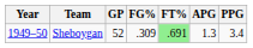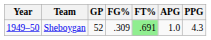Sheboygan | APG: 1.3 -> 1.0
Sheboygan | PPG: 3.4 -> 4.3
